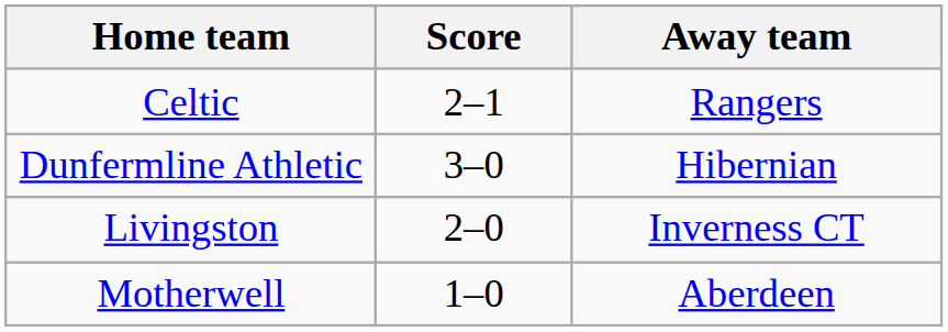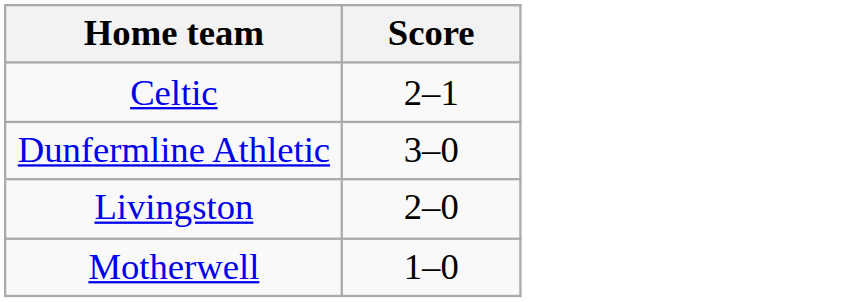- column: Away team | Rangers | Hibernian | Inverness CT | Aberdeen
